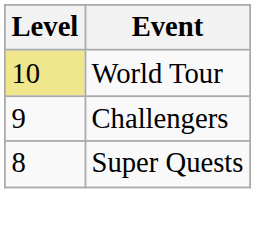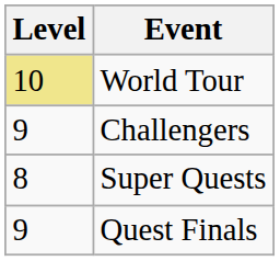+ row: 9 | Quest Finals
